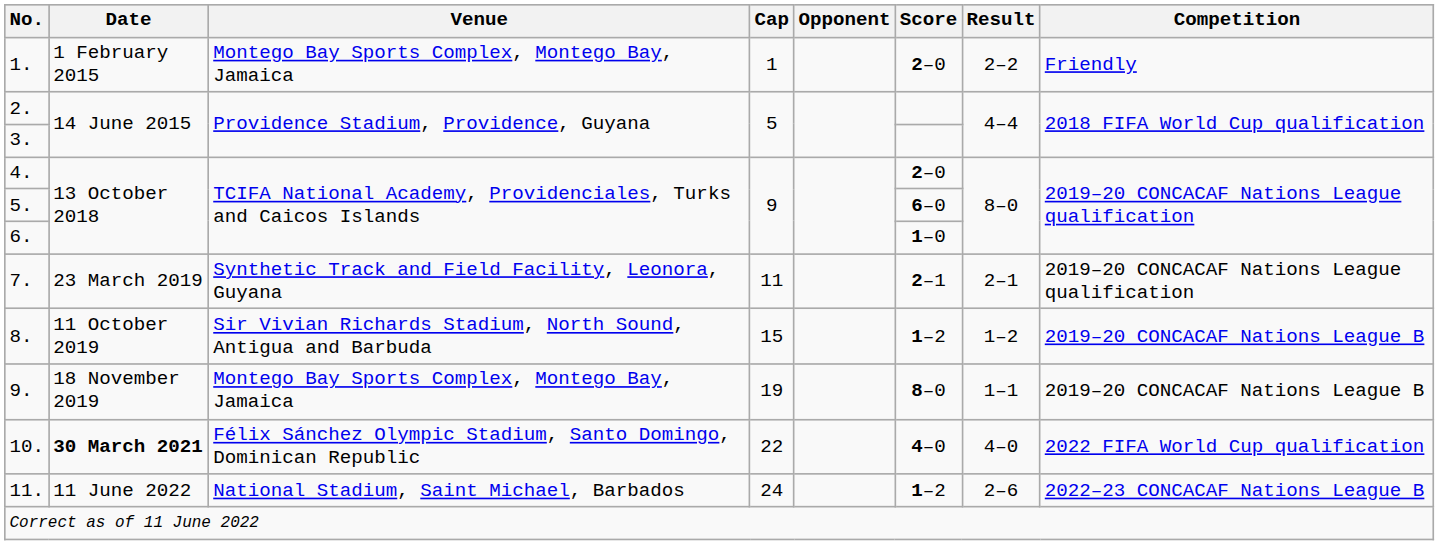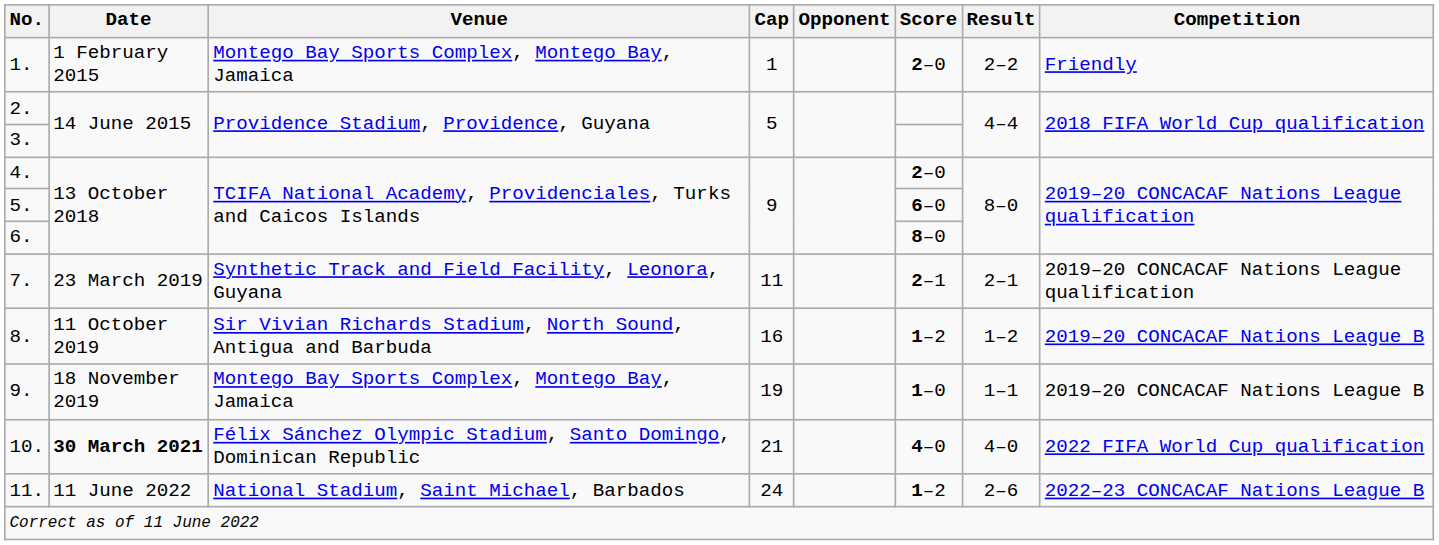6. | Score: 1–0 -> 8–0
8. | Cap: 15 -> 16
9. | Score: 8–0 -> 1–0
10. | Cap: 22 -> 21
